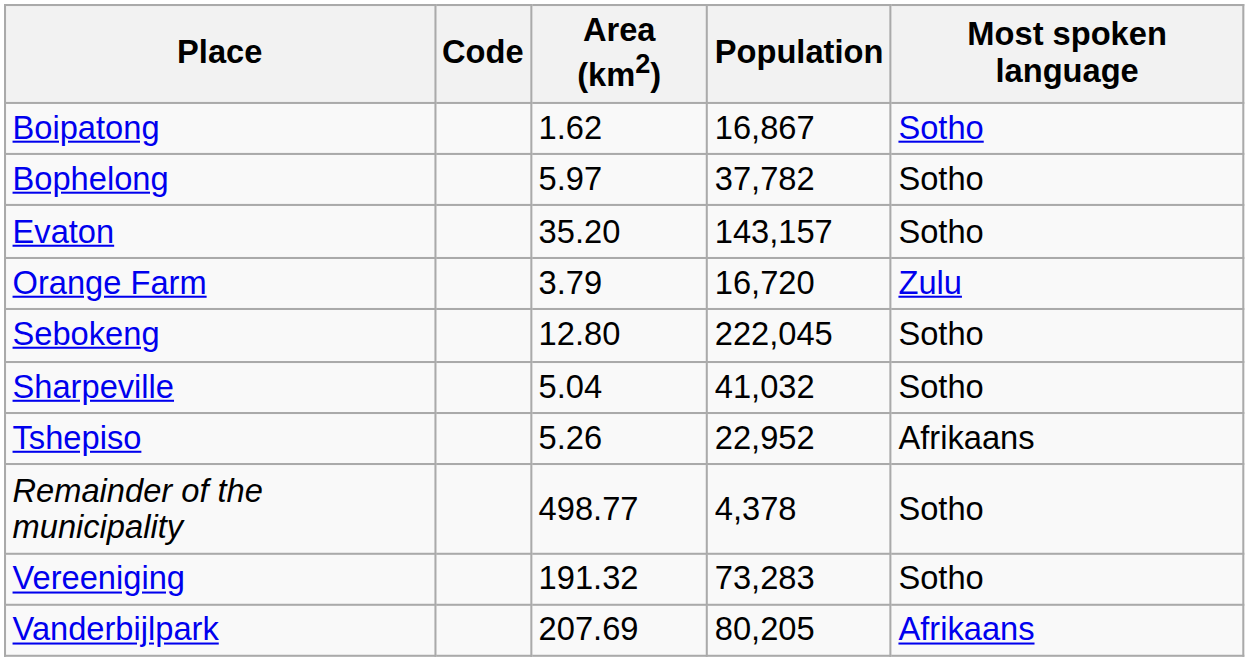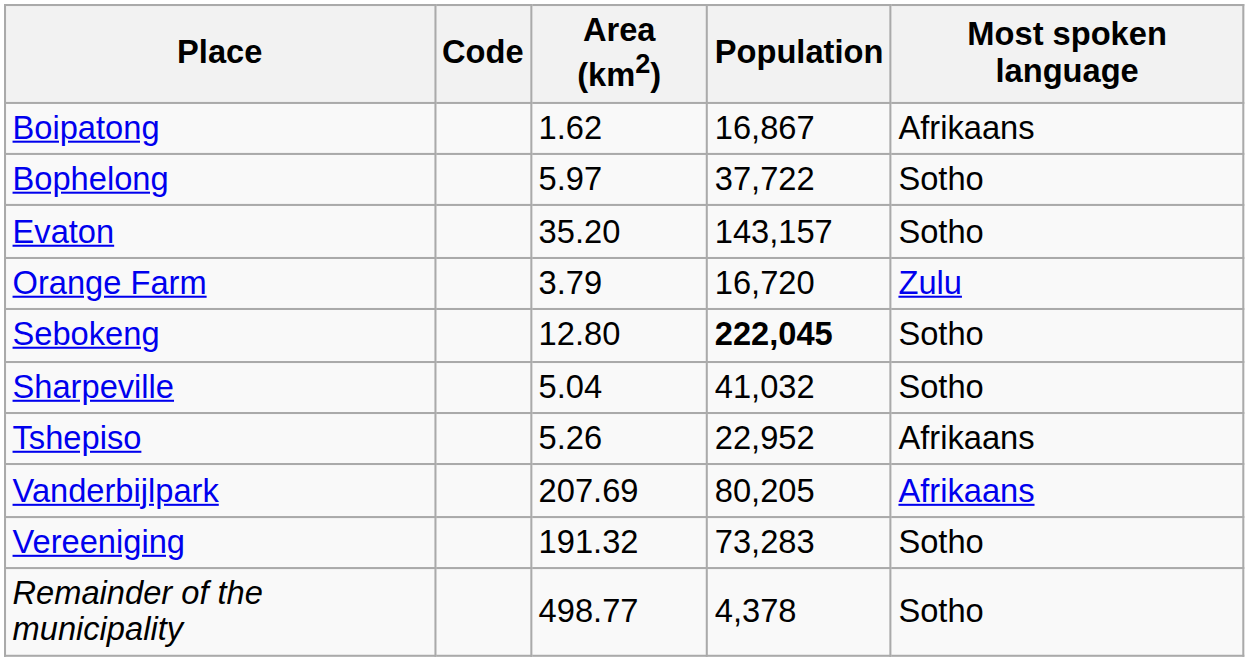Boipatong | Most spoken language: Sotho -> Afrikaans
Bophelong | Population: 37,782 -> 37,722
Sebokeng | Population: normal -> bold
rows swapped: Vanderbijlpark <-> Remainder of the municipality
